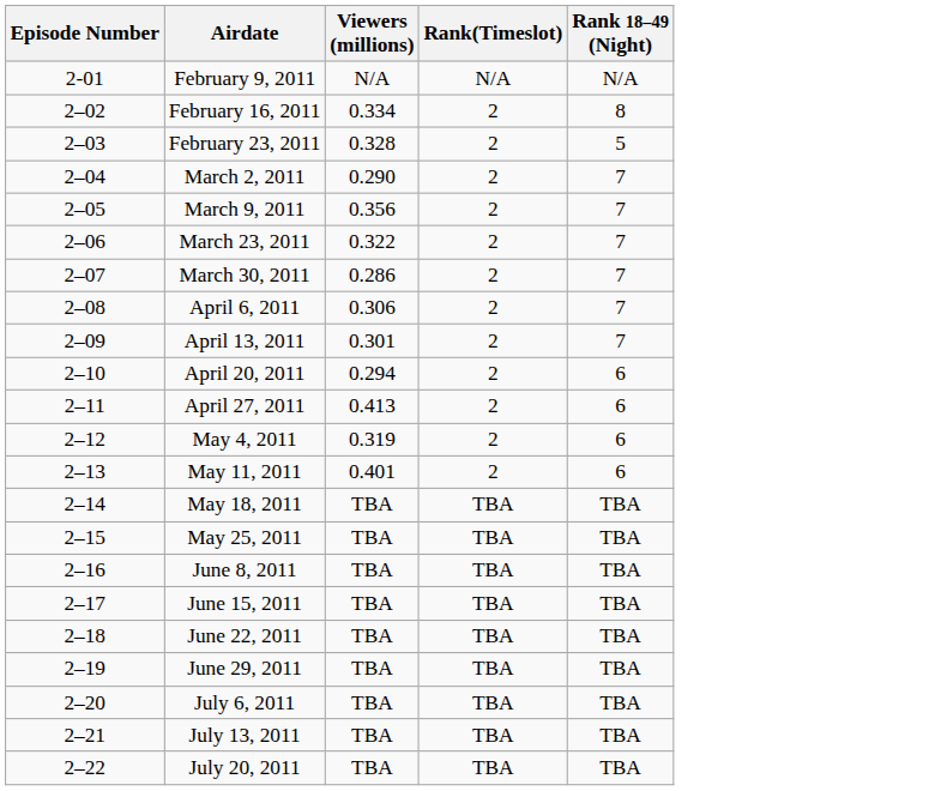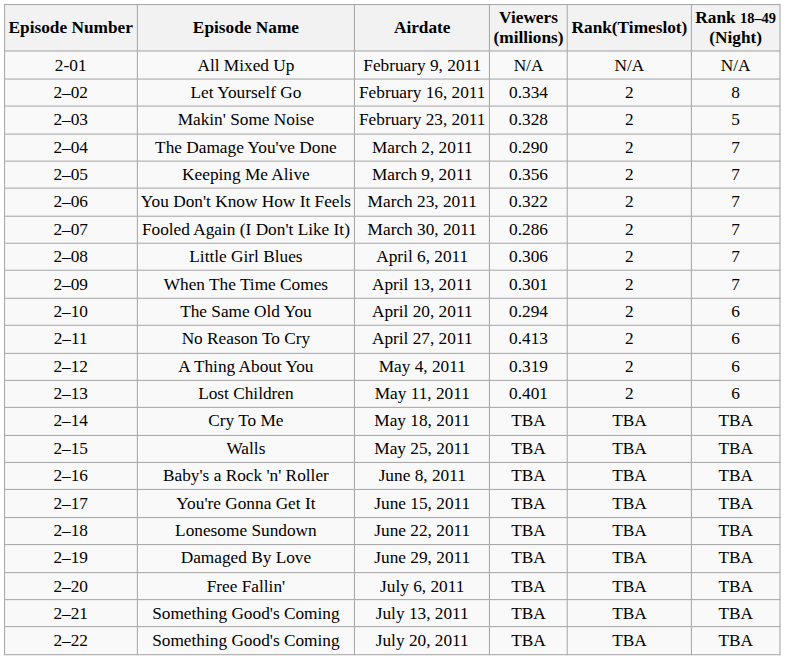+ column: Episode Name | All Mixed Up | Let Yourself Go | Makin' Some Noise | The Damage You've Done | Keeping Me Alive | You Don't Know How It Feels | Fooled Again (I Don't Like It) | Little Girl Blues | When The Time Comes | The Same Old You | No Reason To Cry | A Thing About You | Lost Children | Cry To Me | Walls | Baby's a Rock 'n' Roller | You're Gonna Get It | Lonesome Sundown | Damaged By Love | Free Fallin' | Something Good's Coming | Something Good's Coming
